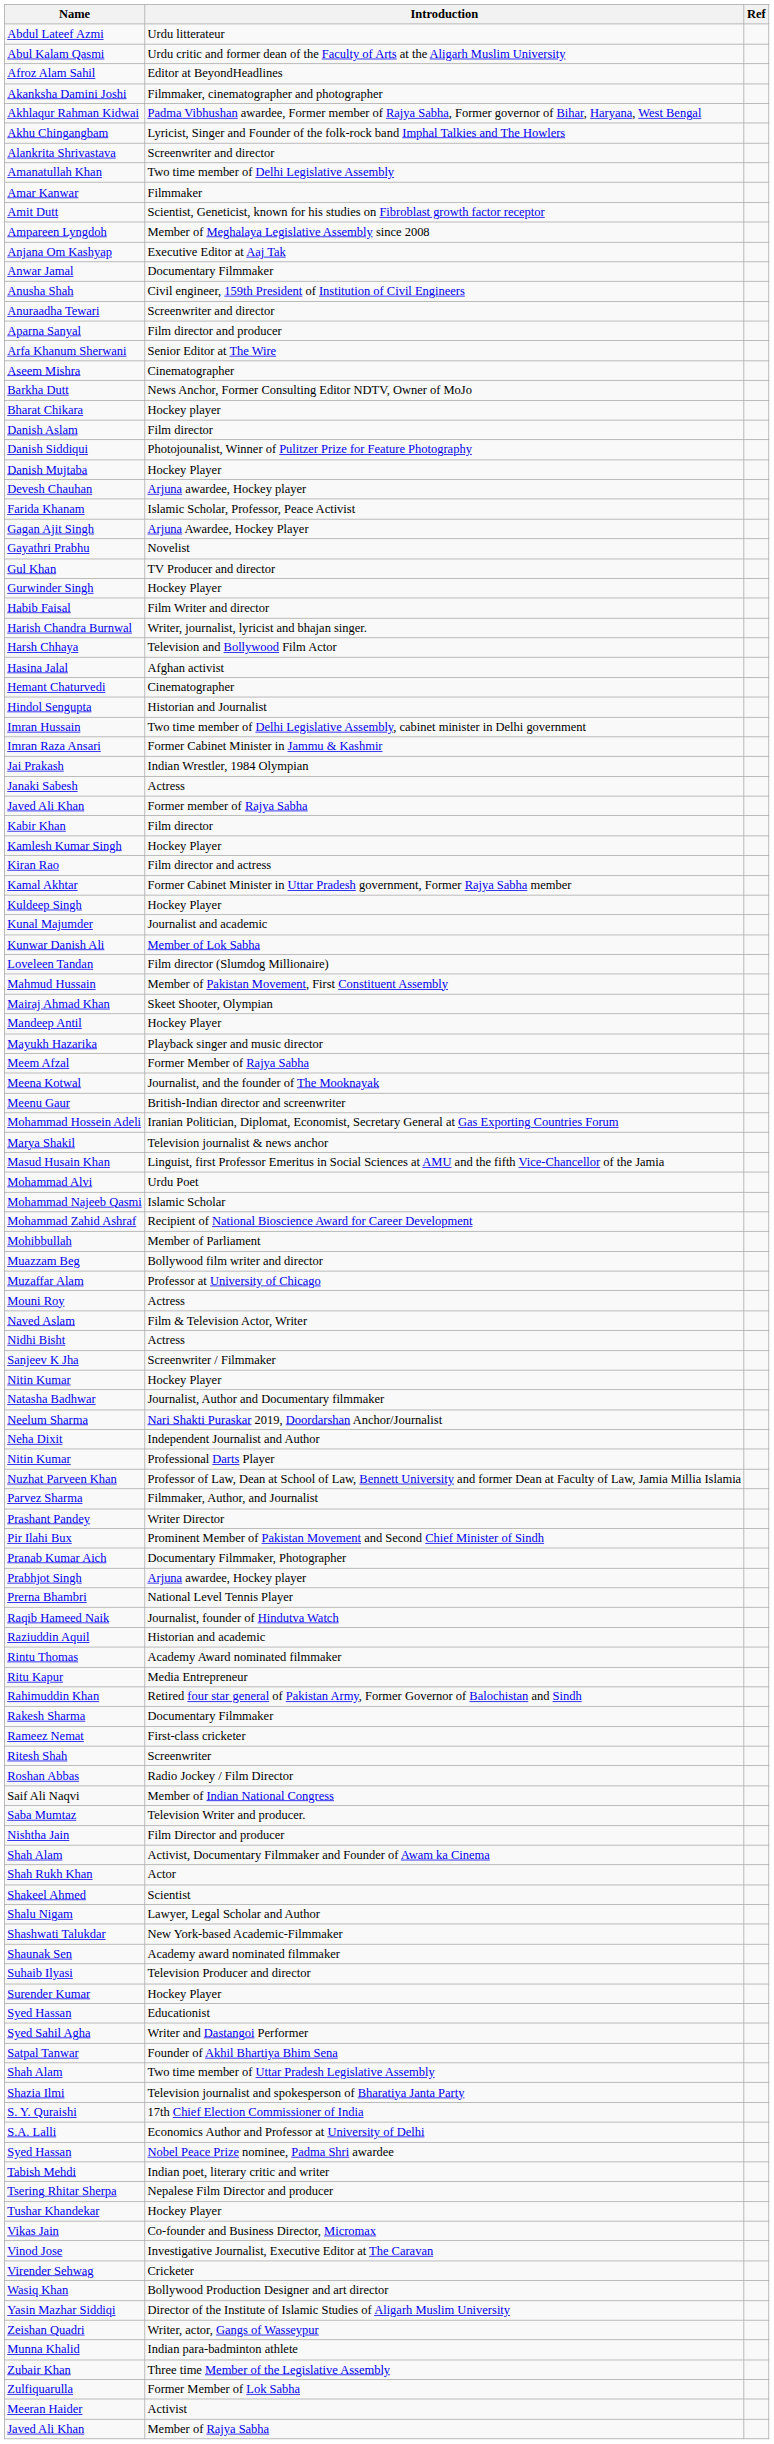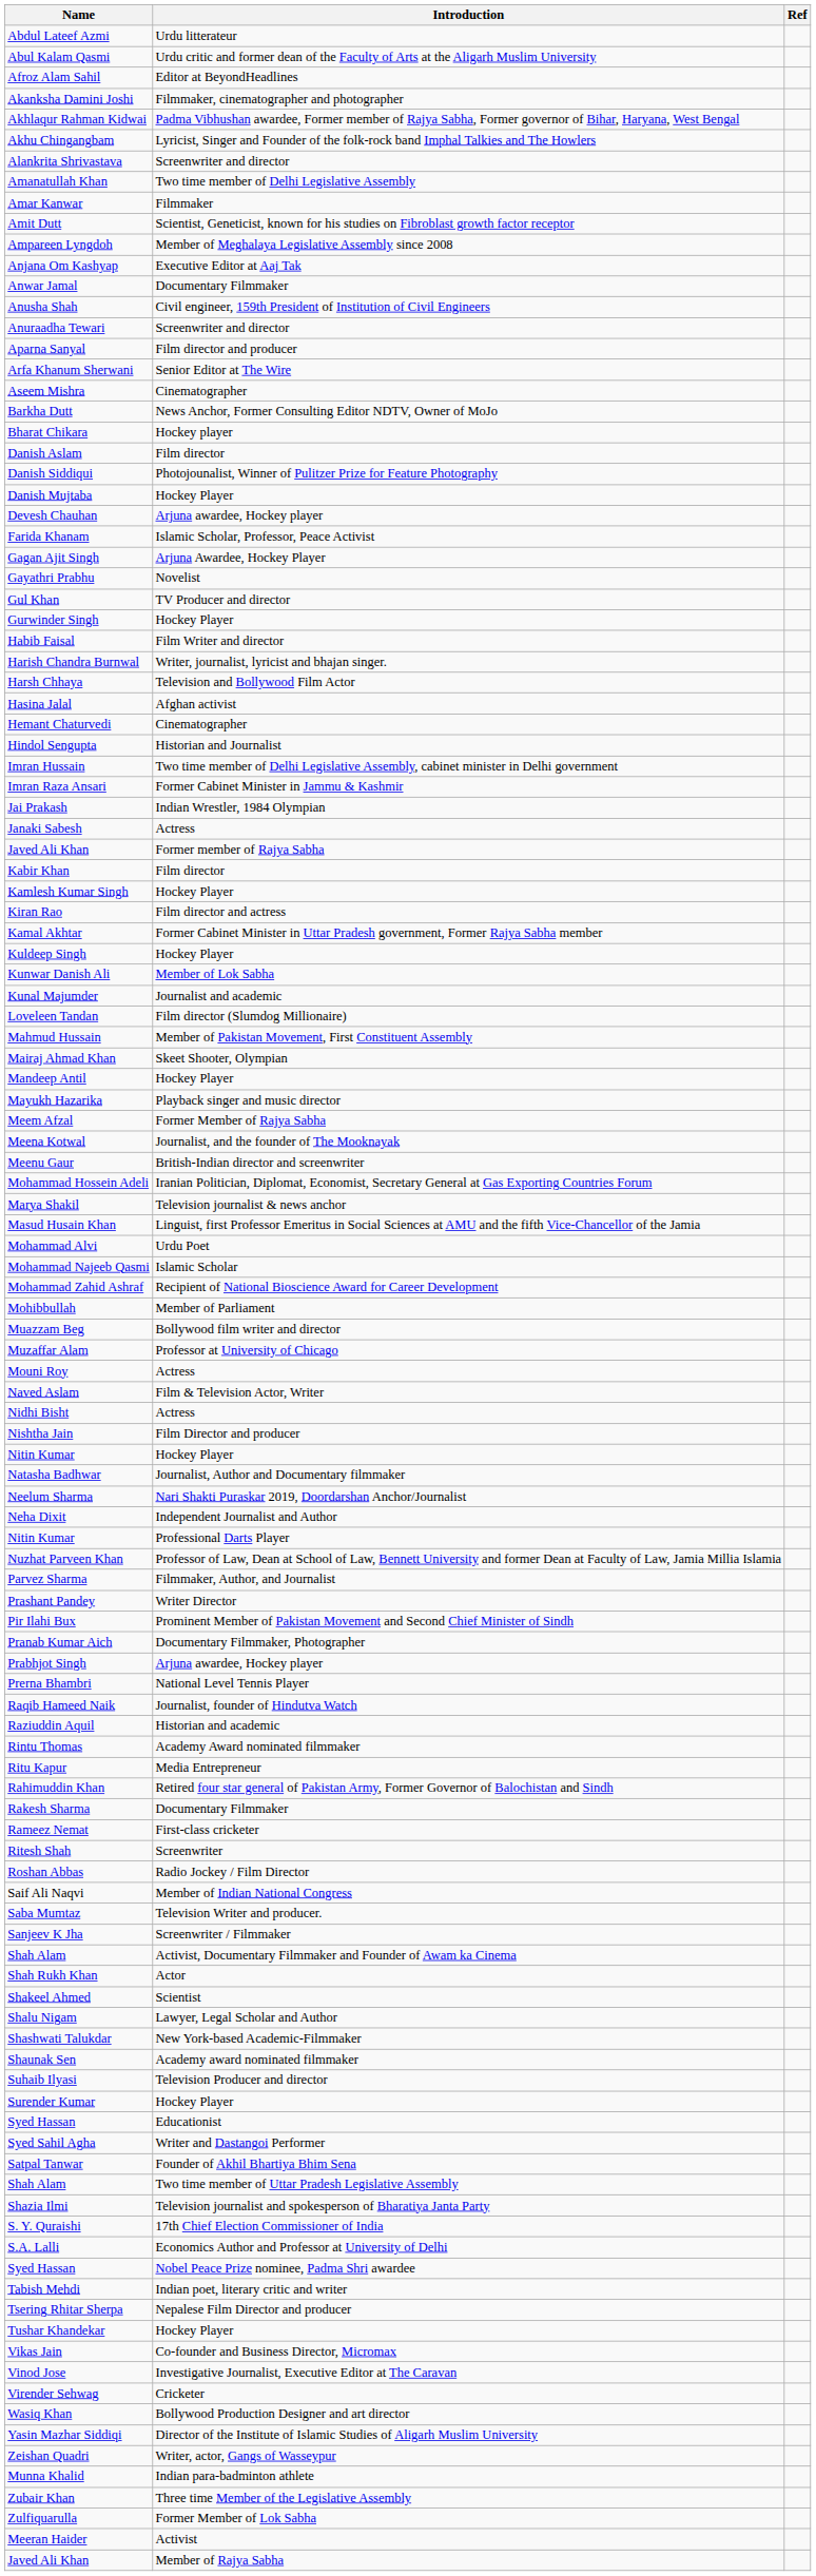rows swapped: Kunal Majumder <-> Kunwar Danish Ali
rows swapped: Nishtha Jain <-> Sanjeev K Jha
